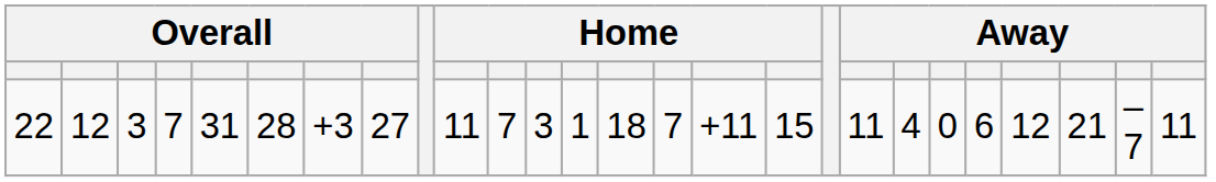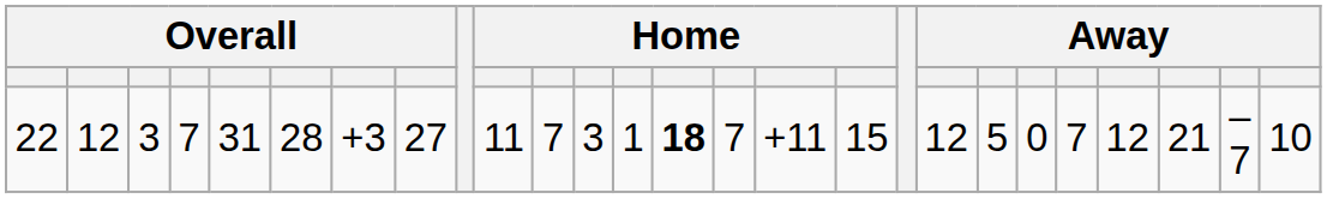22 | column 14: normal -> bold
22 | column 19: 11 -> 12
22 | column 20: 4 -> 5
22 | column 22: 6 -> 7
22 | column 26: 11 -> 10
